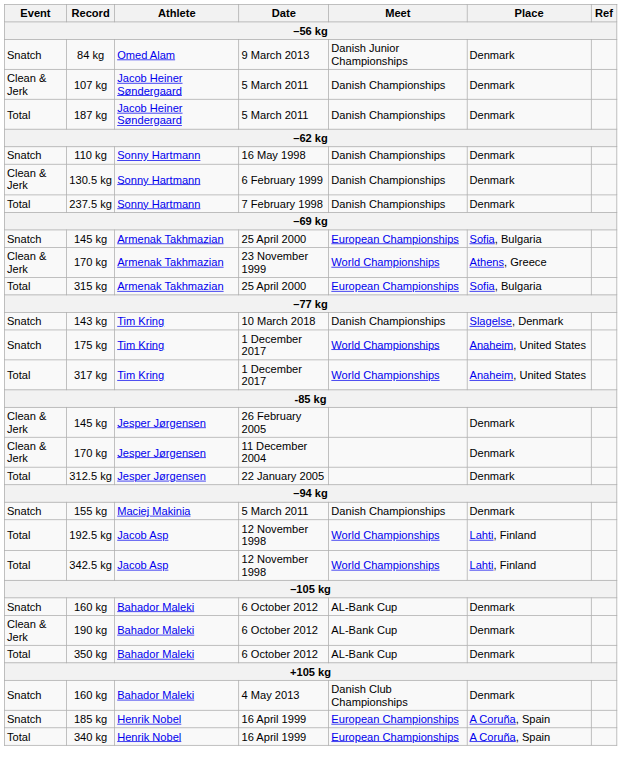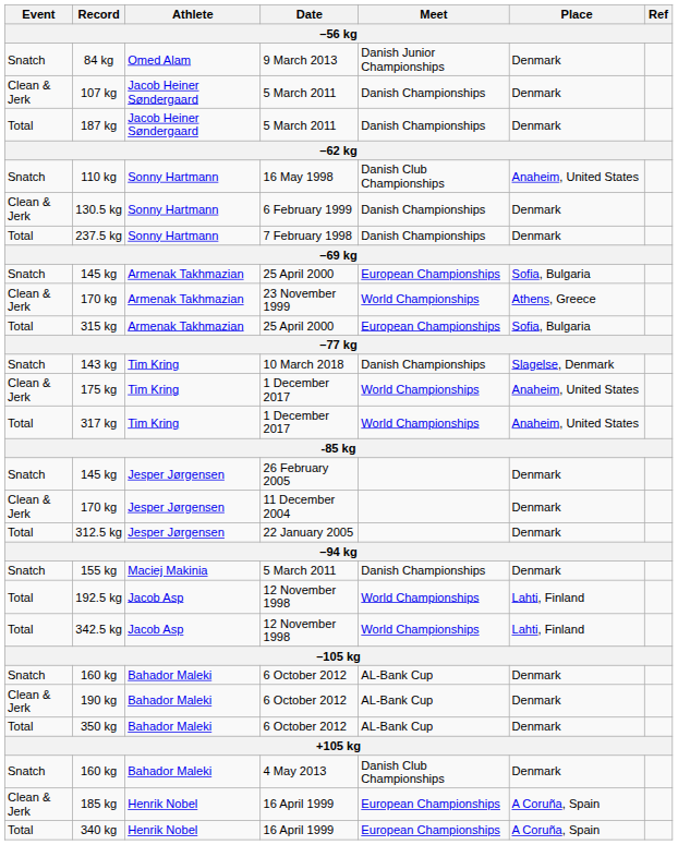110 kg | Meet: Danish Championships -> Danish Club Championships
110 kg | Place: Denmark -> Anaheim, United States
175 kg | Event: Snatch -> Clean & Jerk
145 kg / 26 February 2005 | Event: Clean & Jerk -> Snatch
185 kg | Event: Snatch -> Clean & Jerk
